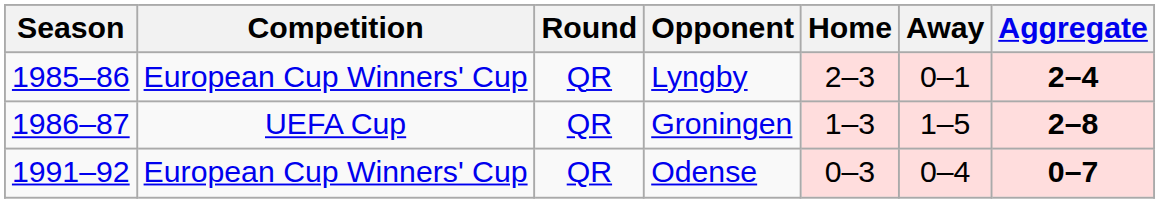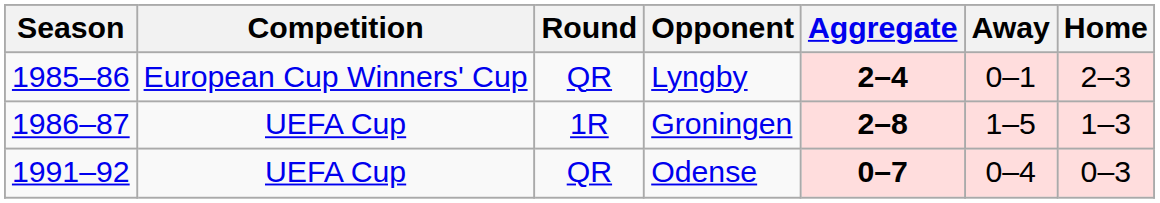columns swapped: Home <-> Aggregate
Groningen | Round: QR -> 1R
Odense | Competition: European Cup Winners' Cup -> UEFA Cup
